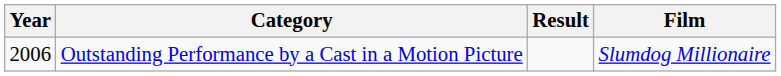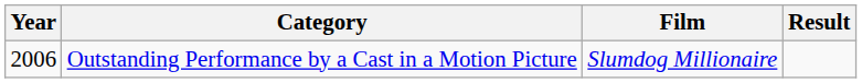columns swapped: Film <-> Result
